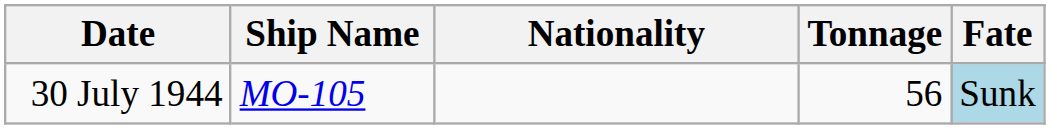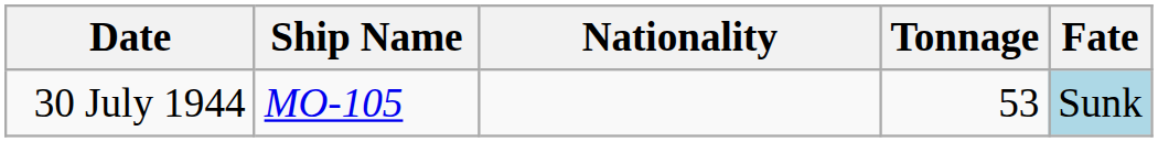30 July 1944 | Tonnage: 56 -> 53
